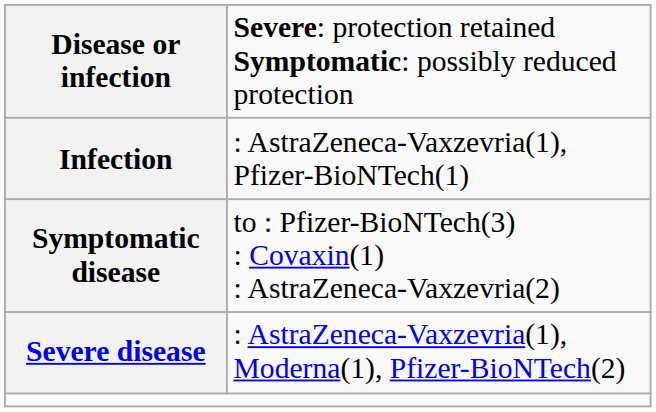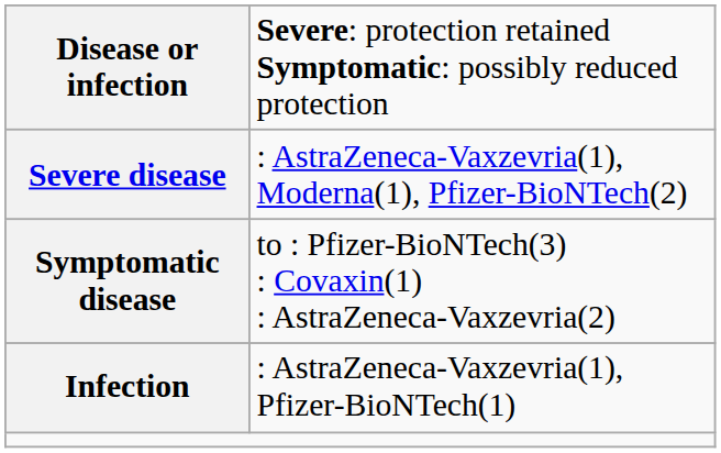rows swapped: Severe disease <-> Infection
